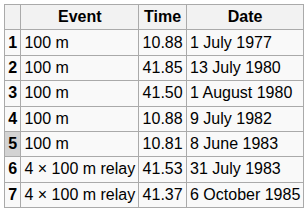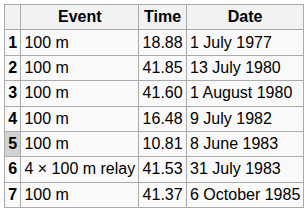1 July 1977 | Time: 10.88 -> 18.88
1 August 1980 | Time: 41.50 -> 41.60
9 July 1982 | Time: 10.88 -> 16.48
6 October 1985 | Event: 4 × 100 m relay -> 100 m
